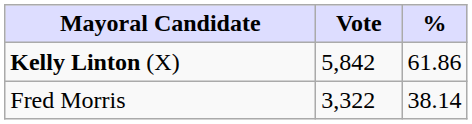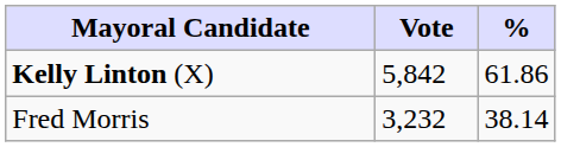Fred Morris | Vote: 3,322 -> 3,232
